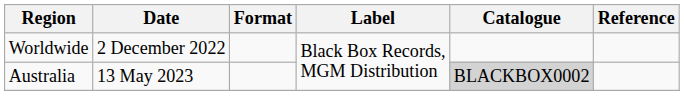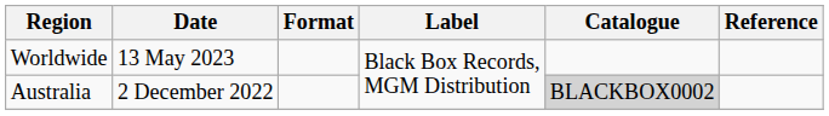Worldwide | Date: 2 December 2022 -> 13 May 2023
Australia | Date: 13 May 2023 -> 2 December 2022
